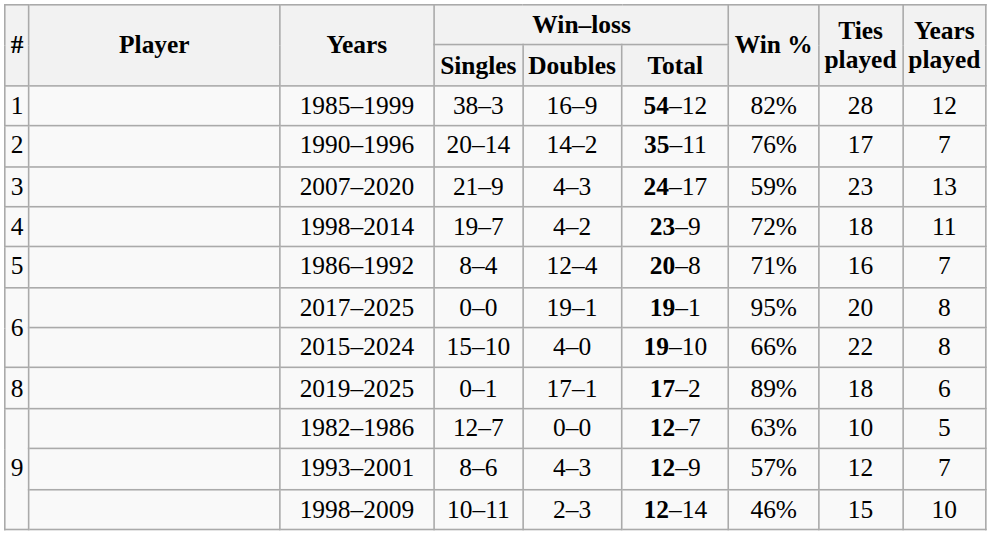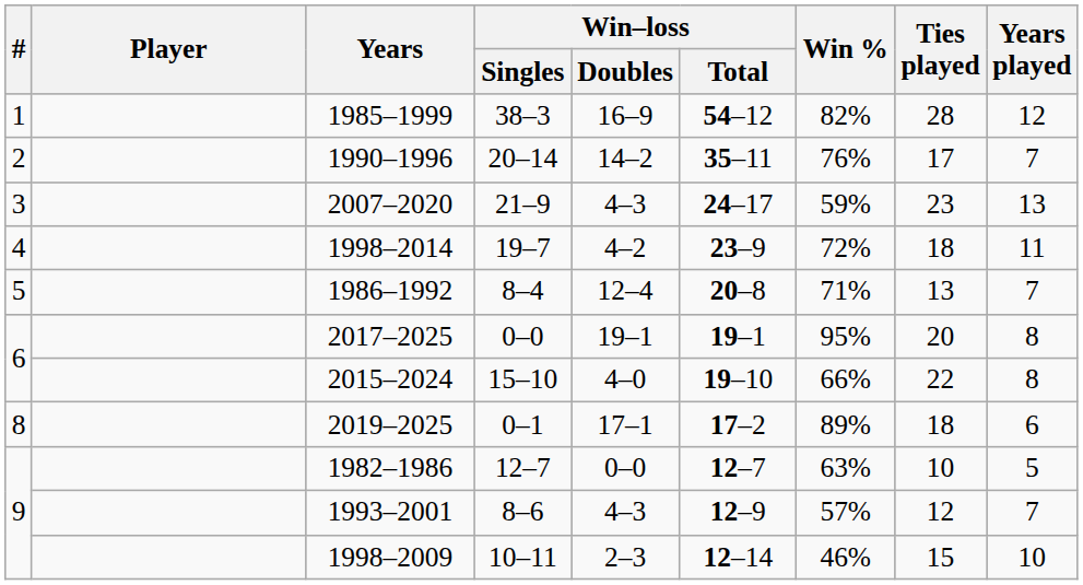1986–1992 | Ties played: 16 -> 13
